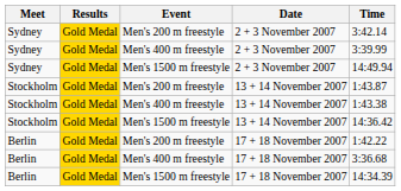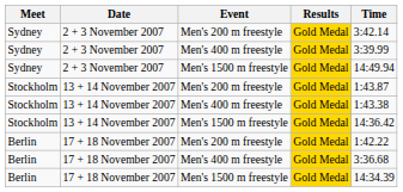columns swapped: Date <-> Results
